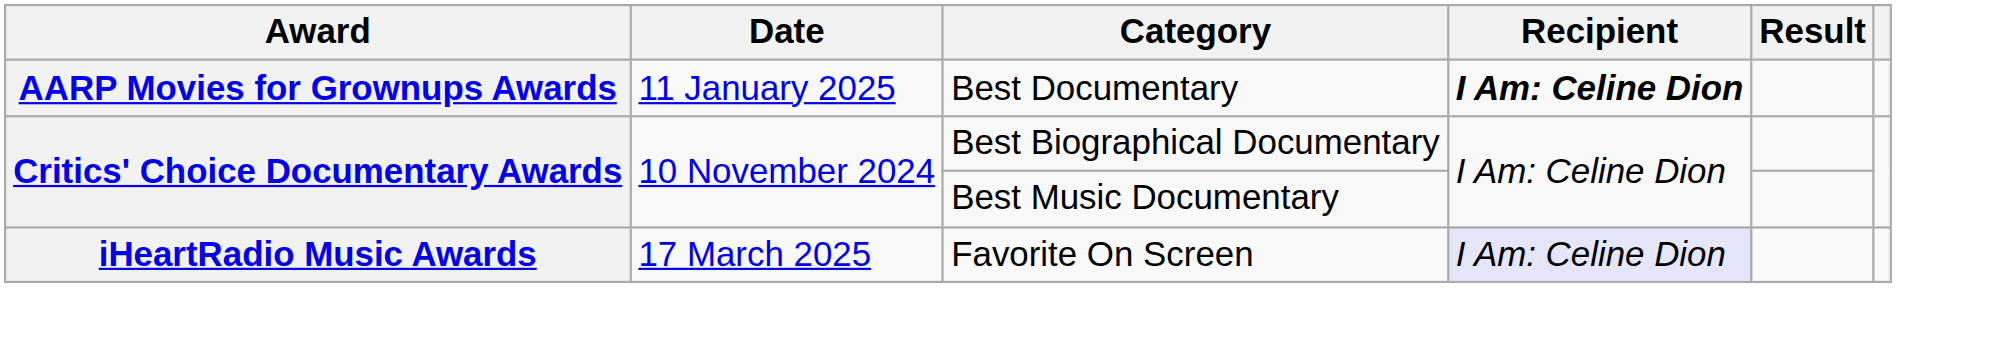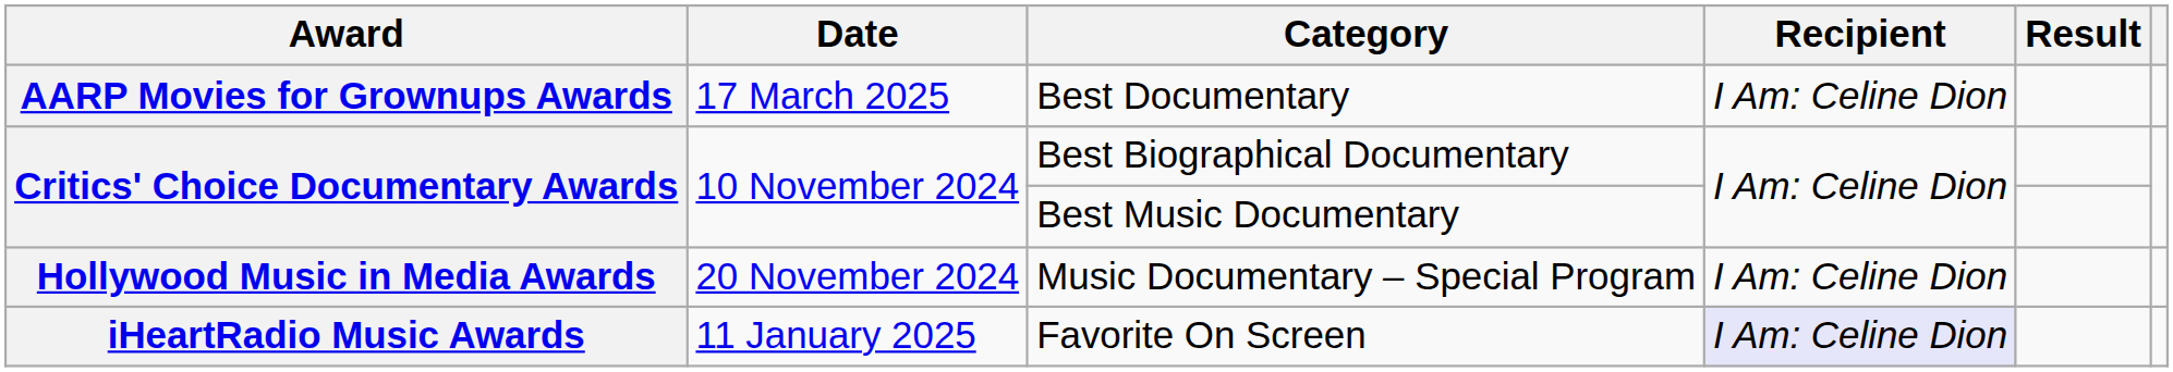Best Documentary | Date: 11 January 2025 -> 17 March 2025
Best Documentary | Recipient: bold -> normal
+ row: Hollywood Music in Media Awards | 20 November 2024 | Music Documentary – Special Program | I Am: Celine Dion
Favorite On Screen | Date: 17 March 2025 -> 11 January 2025
